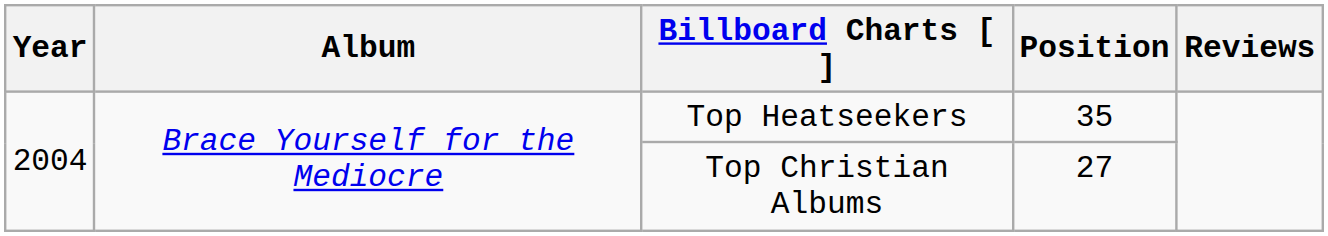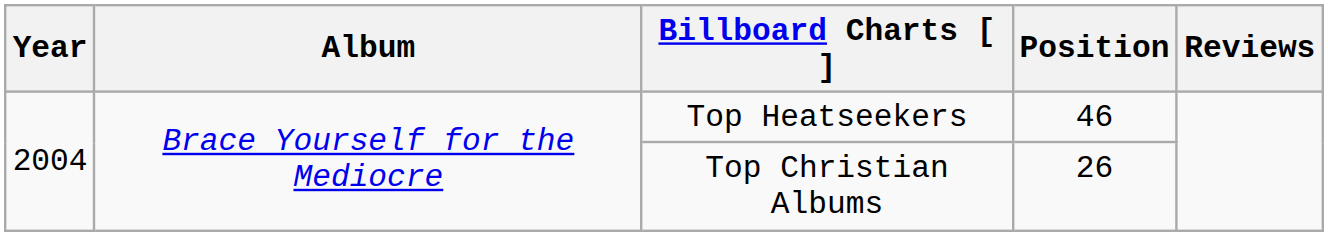Top Heatseekers | Position: 35 -> 46
Top Christian Albums | Position: 27 -> 26
